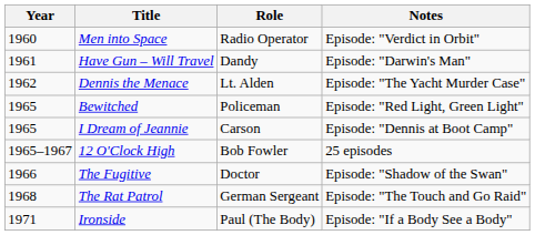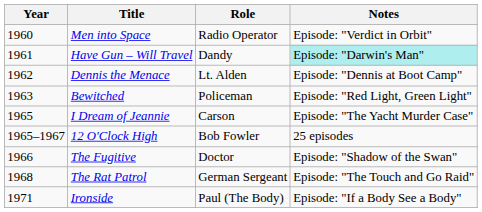Have Gun – Will Travel | Notes: no background -> paleturquoise background
Dennis the Menace | Notes: Episode: "The Yacht Murder Case" -> Episode: "Dennis at Boot Camp"
Bewitched | Year: 1965 -> 1963
I Dream of Jeannie | Notes: Episode: "Dennis at Boot Camp" -> Episode: "The Yacht Murder Case"
